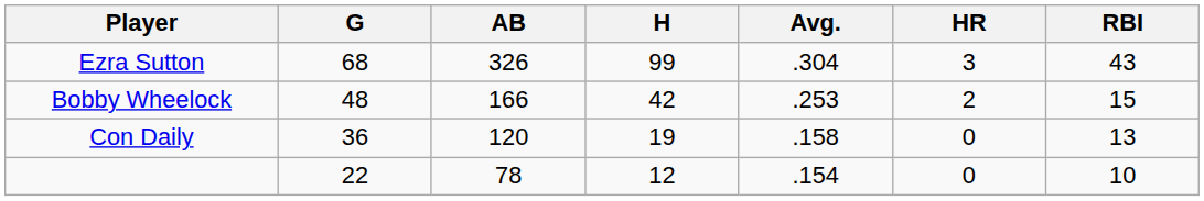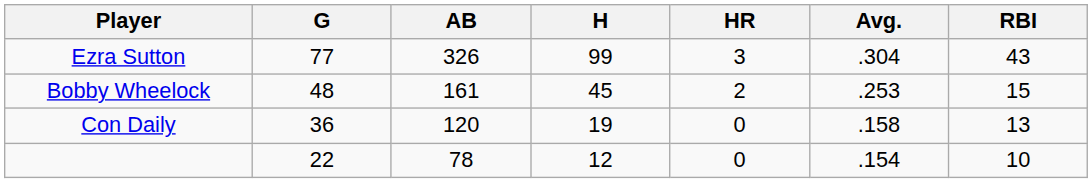columns swapped: Avg. <-> HR
Ezra Sutton | G: 68 -> 77
Bobby Wheelock | AB: 166 -> 161
Bobby Wheelock | H: 42 -> 45
